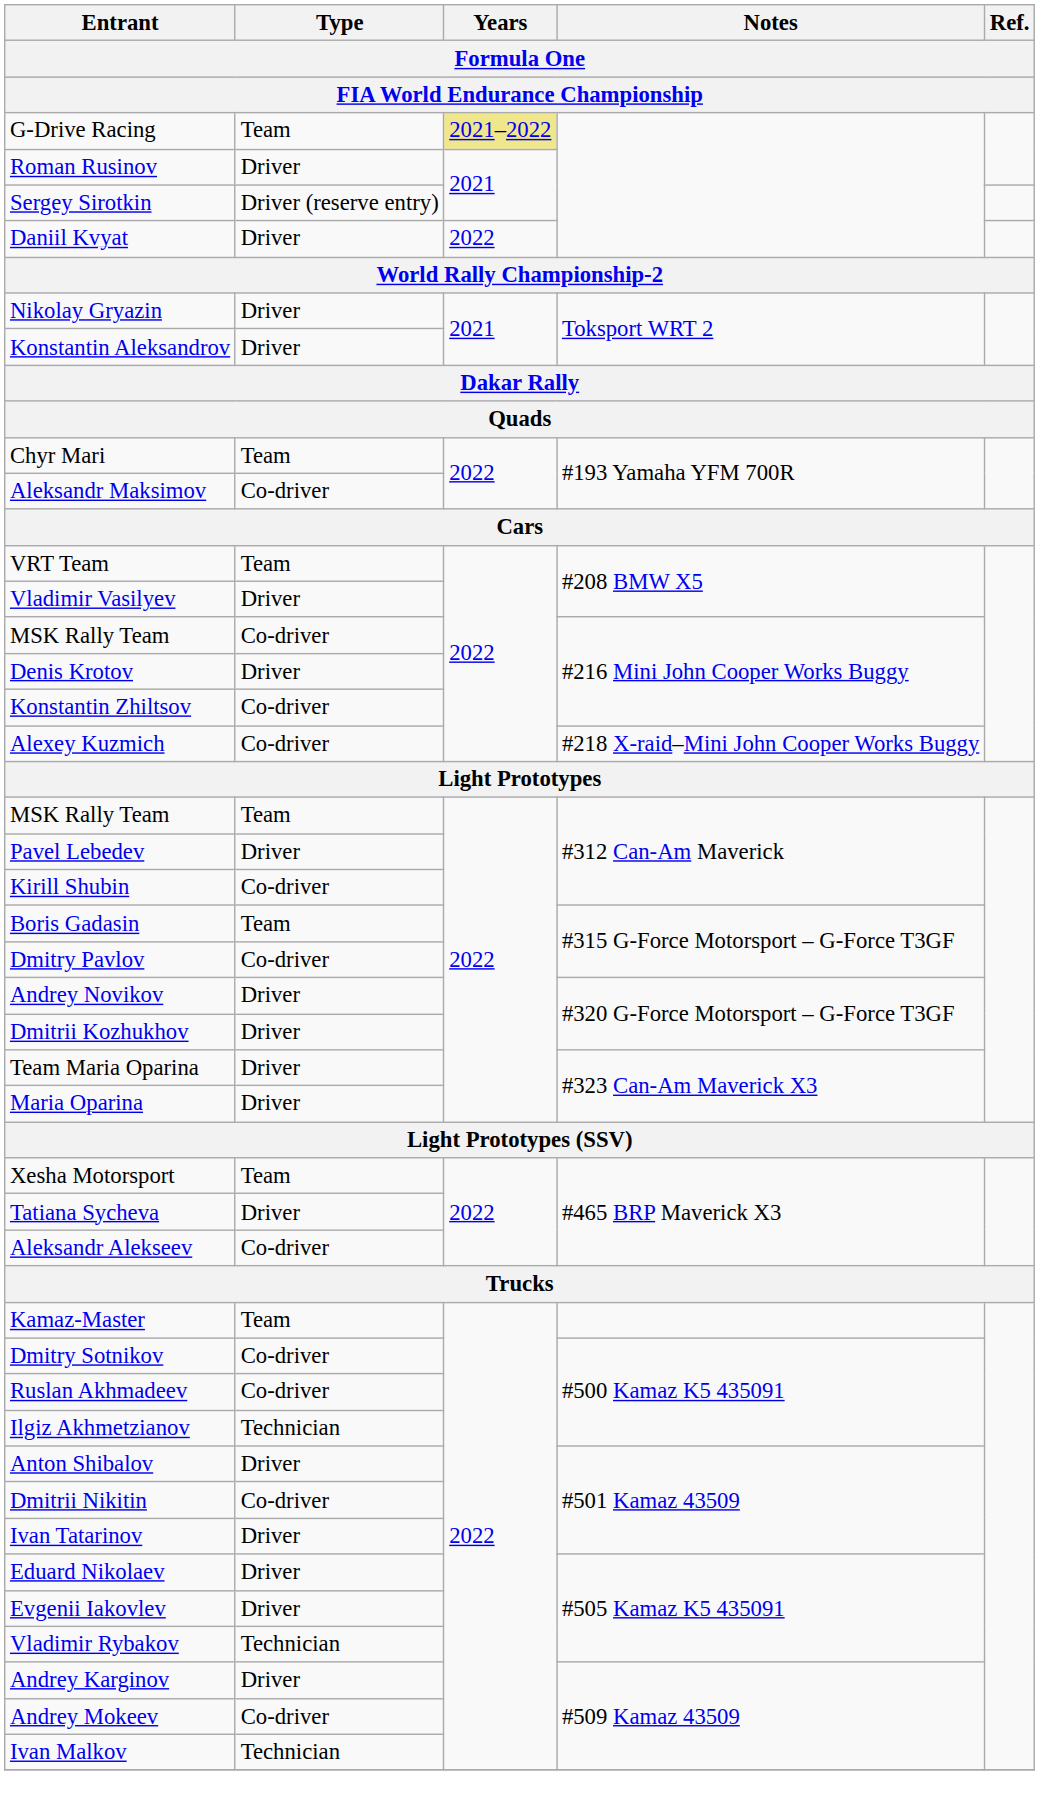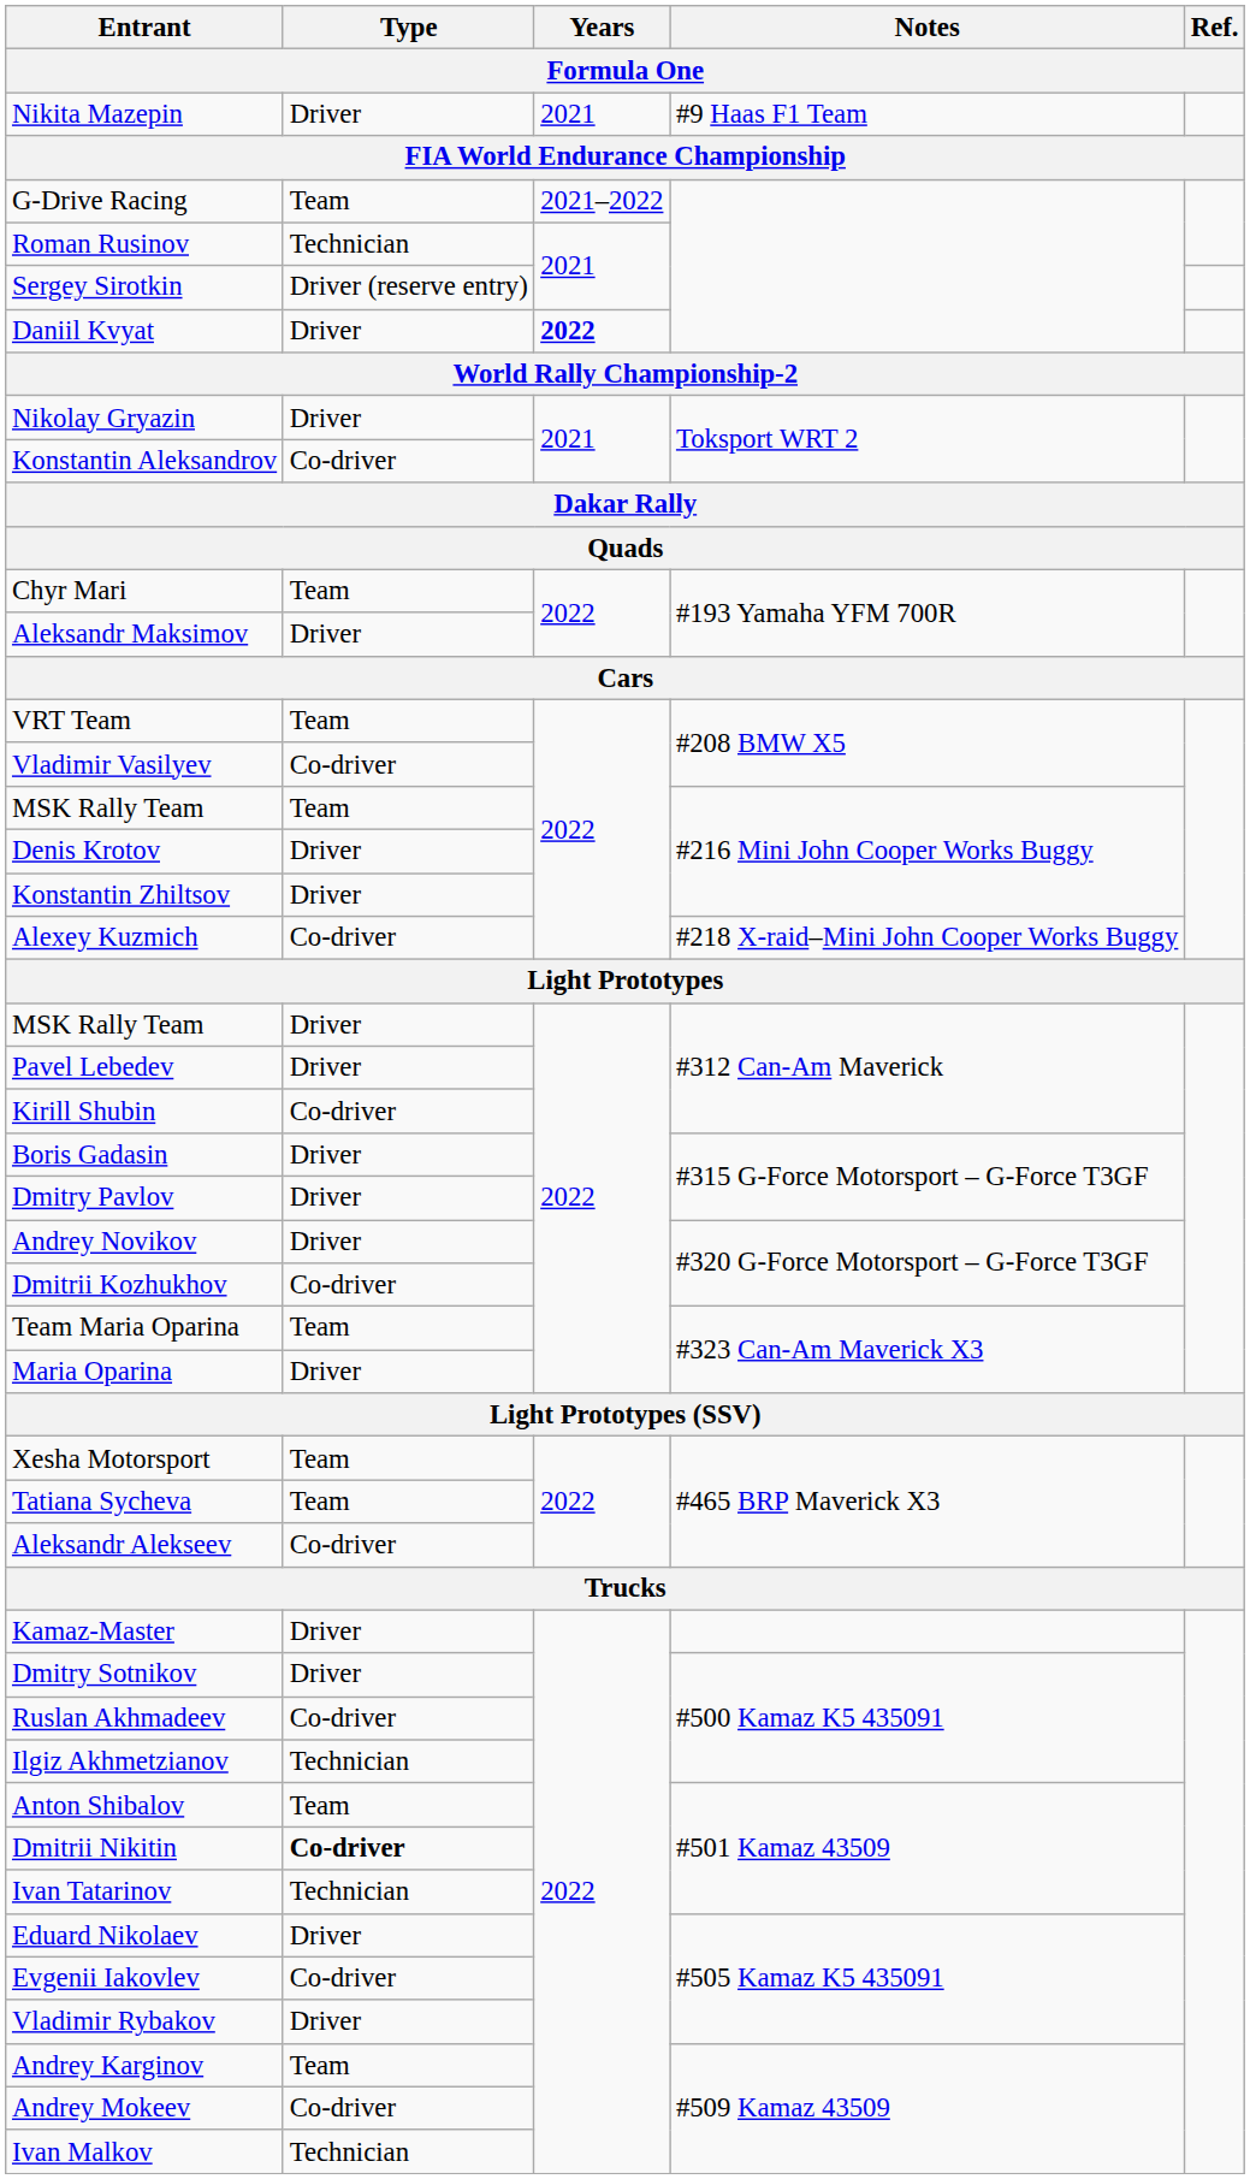+ row: Nikita Mazepin | Driver | 2021 | #9 Haas F1 Team
G-Drive Racing | Years: khaki background -> no background
Roman Rusinov | Type: Driver -> Technician
Daniil Kvyat | Years: normal -> bold
Konstantin Aleksandrov | Type: Driver -> Co-driver
Aleksandr Maksimov | Type: Co-driver -> Driver
Vladimir Vasilyev | Type: Driver -> Co-driver
MSK Rally Team / #216 Mini John Cooper Works Buggy | Type: Co-driver -> Team
Konstantin Zhiltsov | Type: Co-driver -> Driver
MSK Rally Team / #312 Can-Am Maverick | Type: Team -> Driver
Boris Gadasin | Type: Team -> Driver
Dmitry Pavlov | Type: Co-driver -> Driver
Dmitrii Kozhukhov | Type: Driver -> Co-driver
Team Maria Oparina | Type: Driver -> Team
Tatiana Sycheva | Type: Driver -> Team
Kamaz-Master | Type: Team -> Driver
Dmitry Sotnikov | Type: Co-driver -> Driver
Anton Shibalov | Type: Driver -> Team
Dmitrii Nikitin | Type: normal -> bold
Ivan Tatarinov | Type: Driver -> Technician
Evgenii Iakovlev | Type: Driver -> Co-driver
Vladimir Rybakov | Type: Technician -> Driver
Andrey Karginov | Type: Driver -> Team
